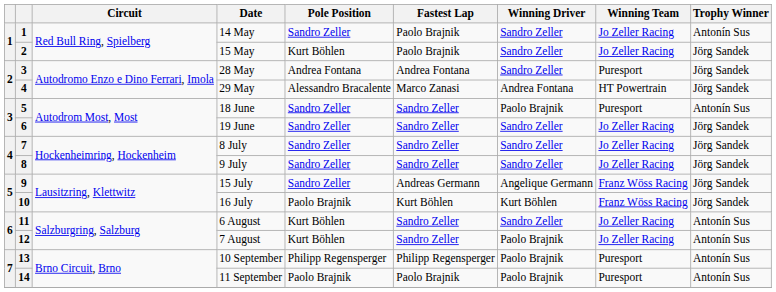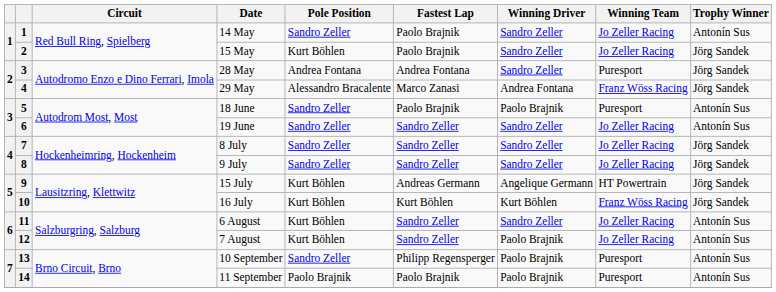29 May | Winning Team: HT Powertrain -> Franz Wöss Racing
18 June | Fastest Lap: Sandro Zeller -> Paolo Brajnik
19 June | Trophy Winner: Jörg Sandek -> Antonín Sus
15 July | Pole Position: Sandro Zeller -> Kurt Böhlen
15 July | Winning Team: Franz Wöss Racing -> HT Powertrain
16 July | Pole Position: Paolo Brajnik -> Kurt Böhlen
10 September | Pole Position: Philipp Regensperger -> Sandro Zeller
